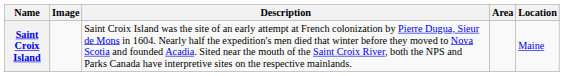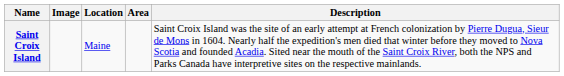columns swapped: Location <-> Description
